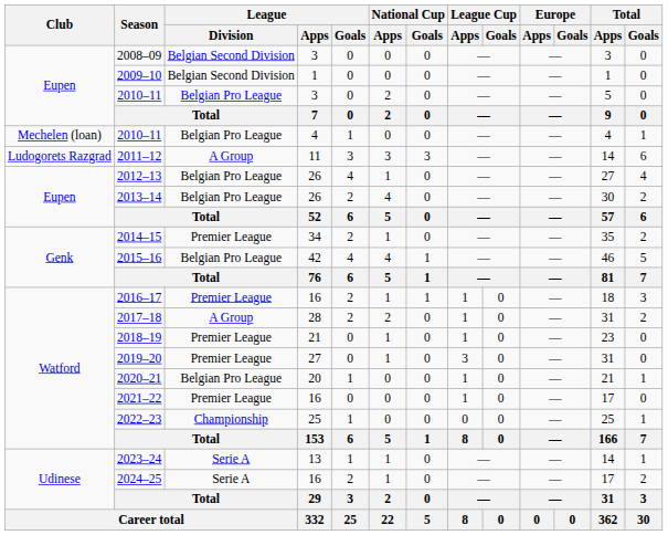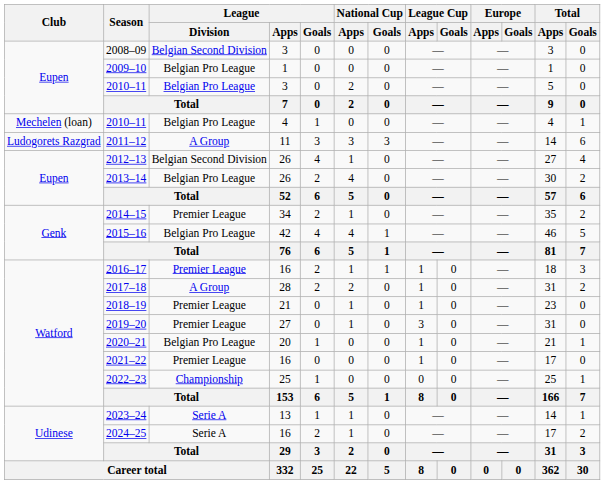2009–10 | League / Division: Belgian Second Division -> Belgian Pro League
2012–13 | League / Division: Belgian Pro League -> Belgian Second Division
